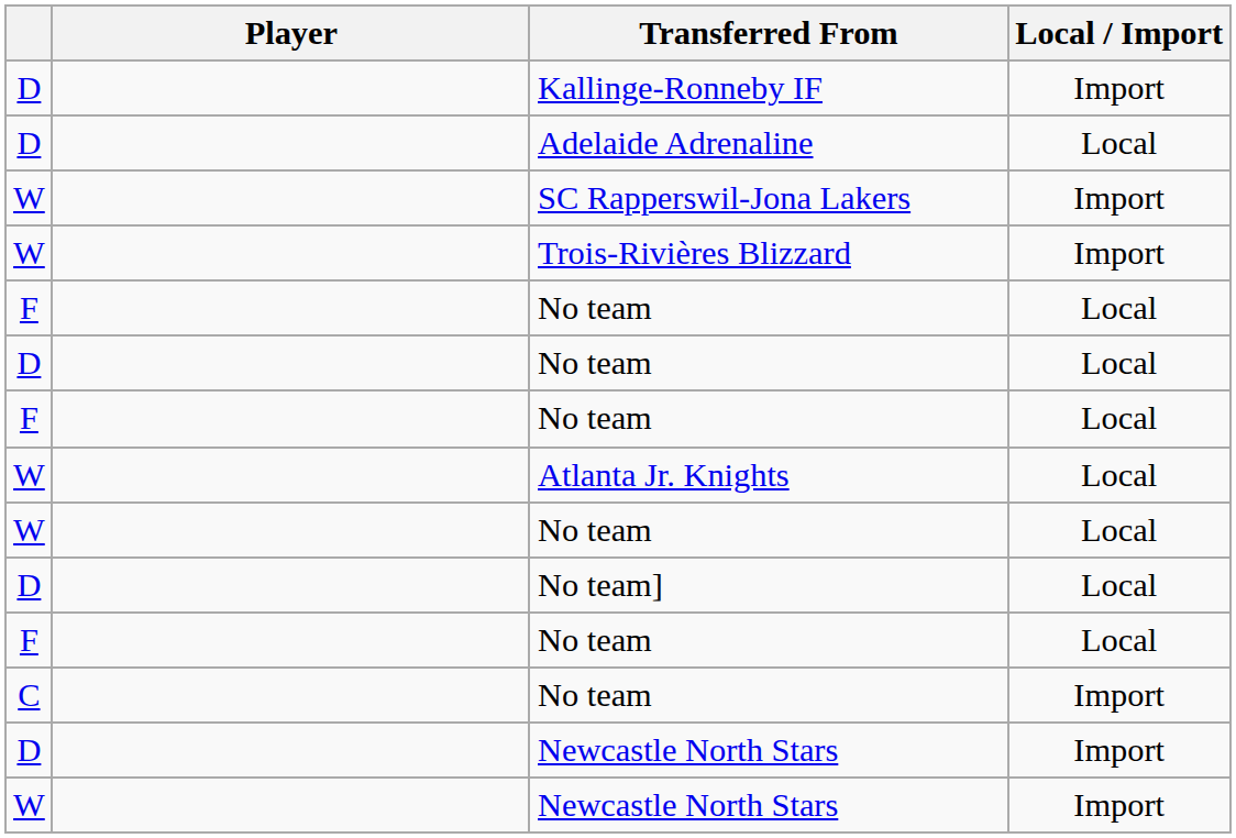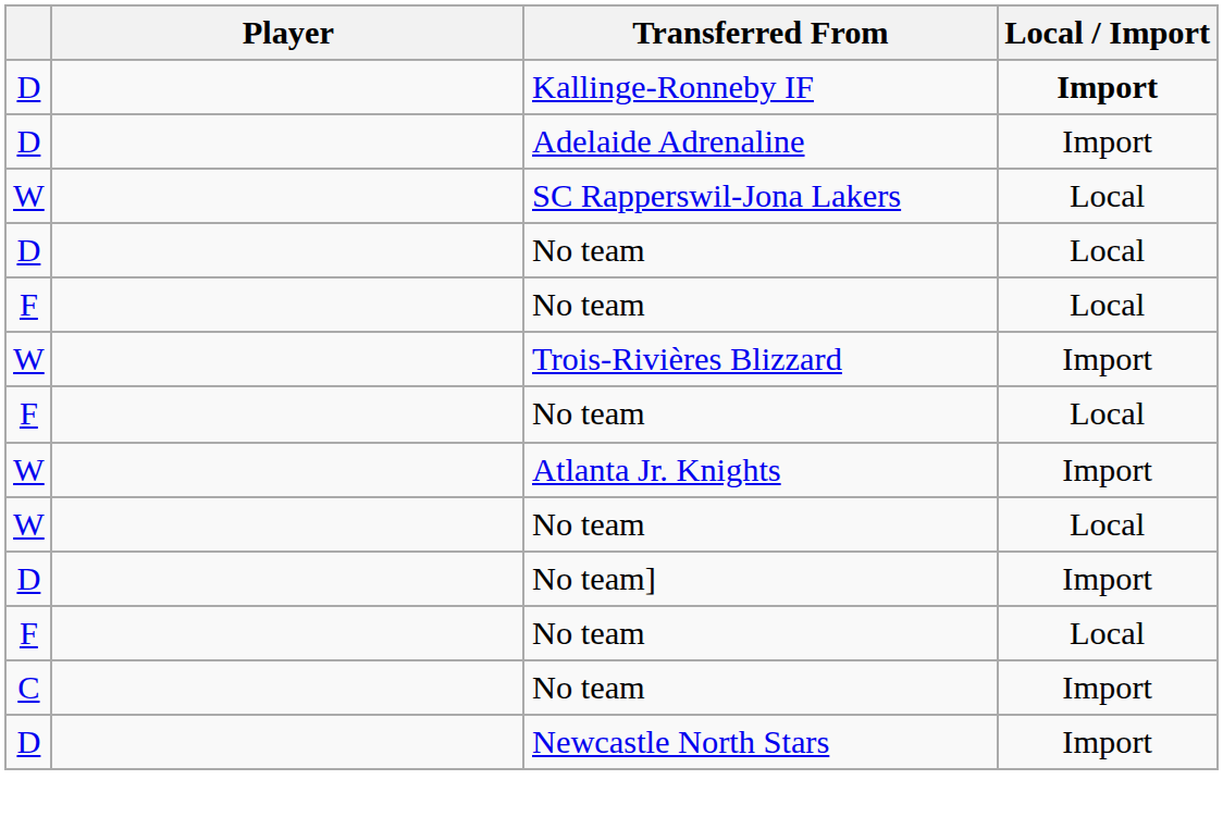Kallinge-Ronneby IF | Local / Import: normal -> bold
Adelaide Adrenaline | Local / Import: Local -> Import
SC Rapperswil-Jona Lakers | Local / Import: Import -> Local
rows swapped: D / No team <-> Trois-Rivières Blizzard
Atlanta Jr. Knights | Local / Import: Local -> Import
No team] | Local / Import: Local -> Import
- row: W | Newcastle North Stars | Import
